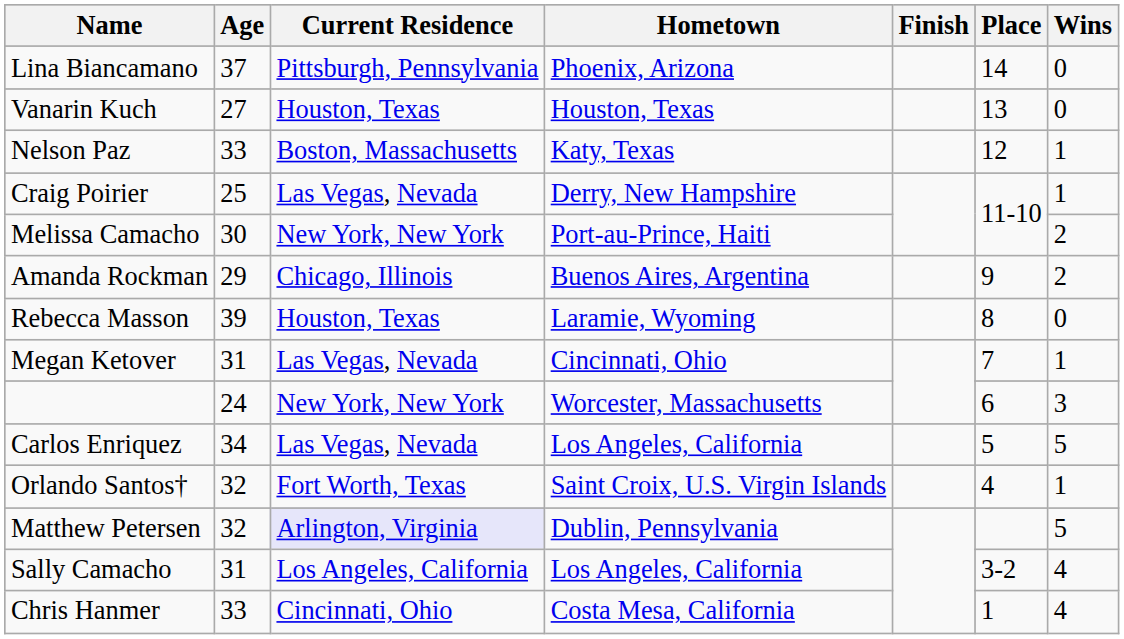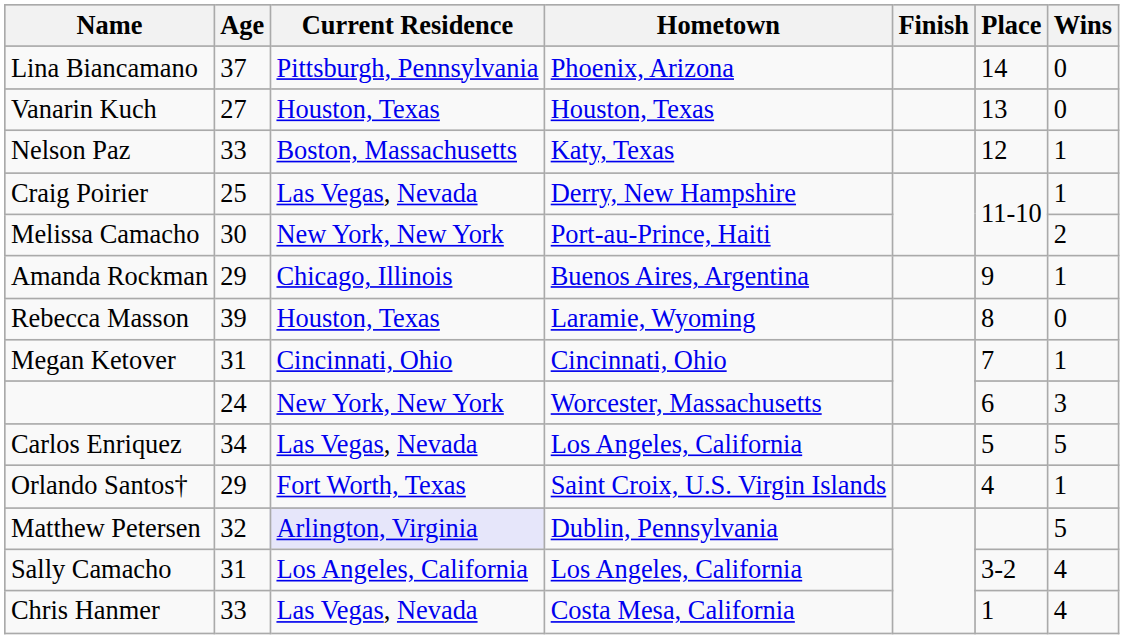Amanda Rockman | Wins: 2 -> 1
Megan Ketover | Current Residence: Las Vegas, Nevada -> Cincinnati, Ohio
Orlando Santos† | Age: 32 -> 29
Chris Hanmer | Current Residence: Cincinnati, Ohio -> Las Vegas, Nevada
